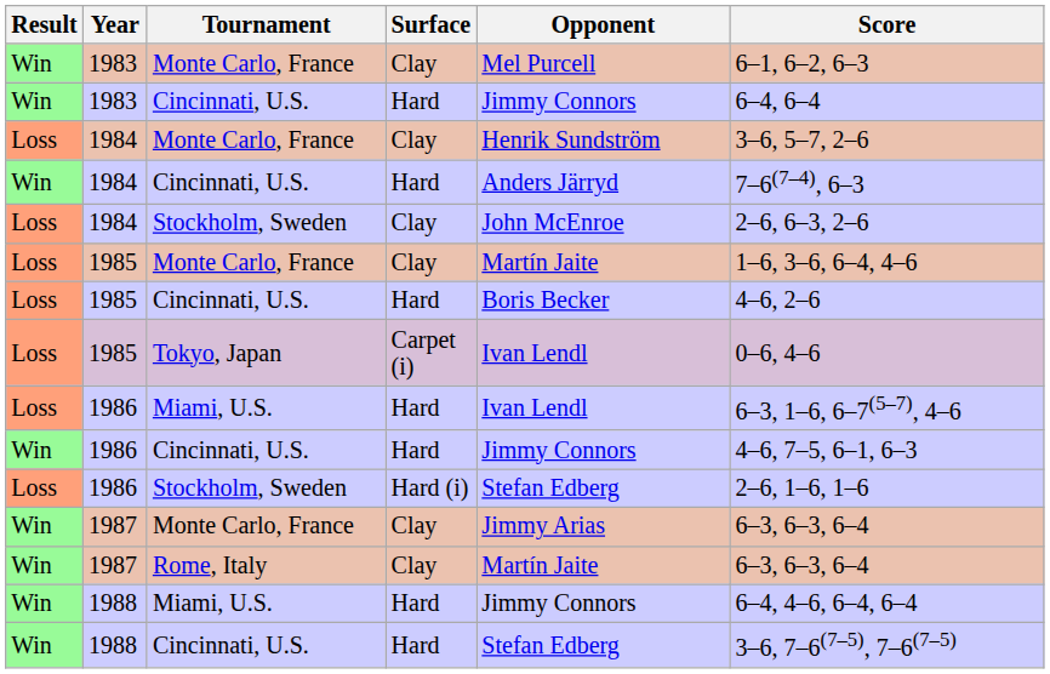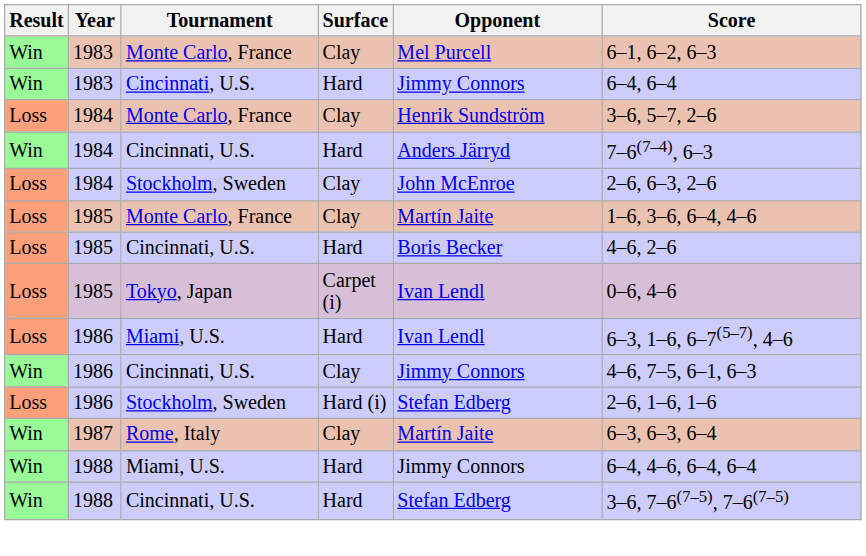1986 / Cincinnati, U.S. | Surface: Hard -> Clay
- row: Win | 1987 | Monte Carlo, France | Clay | Jimmy Arias | 6–3, 6–3, 6–4
